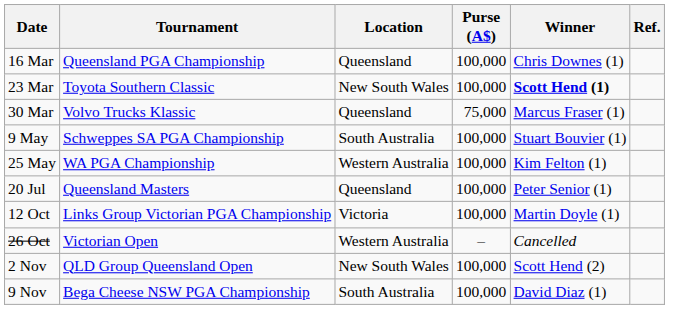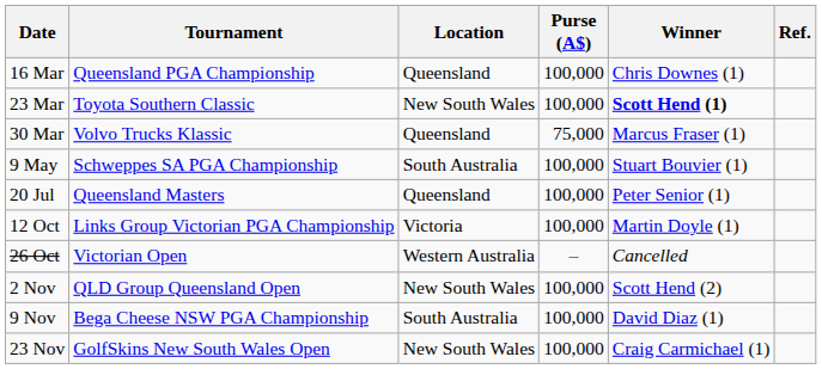- row: 25 May | WA PGA Championship | Western Australia | 100,000 | Kim Felton (1)
+ row: 23 Nov | GolfSkins New South Wales Open | New South Wales | 100,000 | Craig Carmichael (1)
